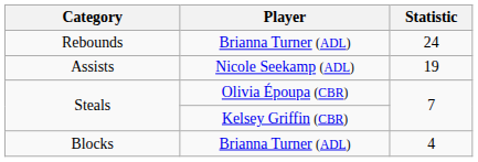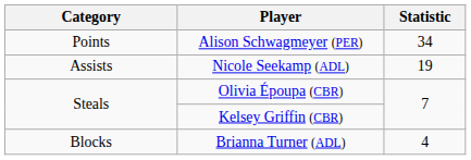+ row: Points | Alison Schwagmeyer (PER) | 34
- row: Rebounds | Brianna Turner (ADL) | 24
